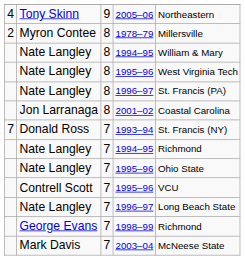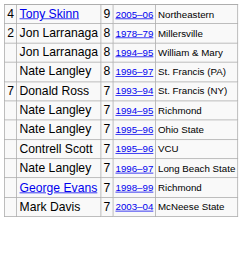1978–79 | column 2: Myron Contee -> Jon Larranaga
8 / 1994–95 | column 2: Nate Langley -> Jon Larranaga
- row: Nate Langley | 8 | 1995–96 | West Virginia Tech
- row: Jon Larranaga | 8 | 2001–02 | Coastal Carolina
